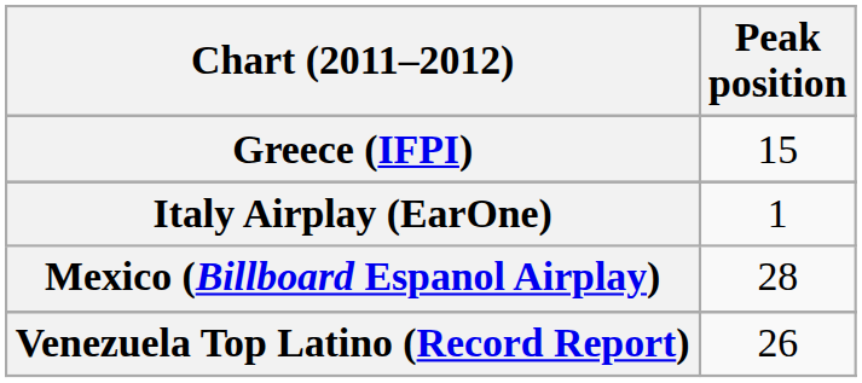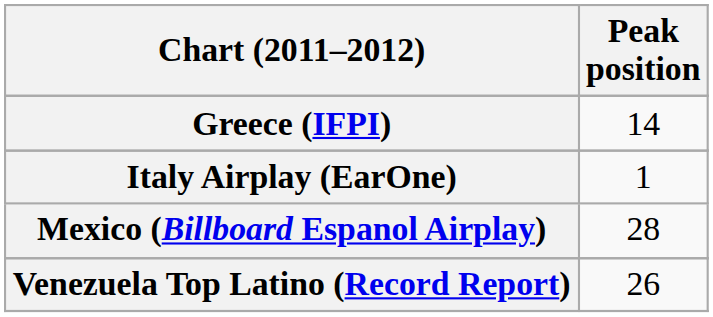Greece (IFPI) | Peak position: 15 -> 14
